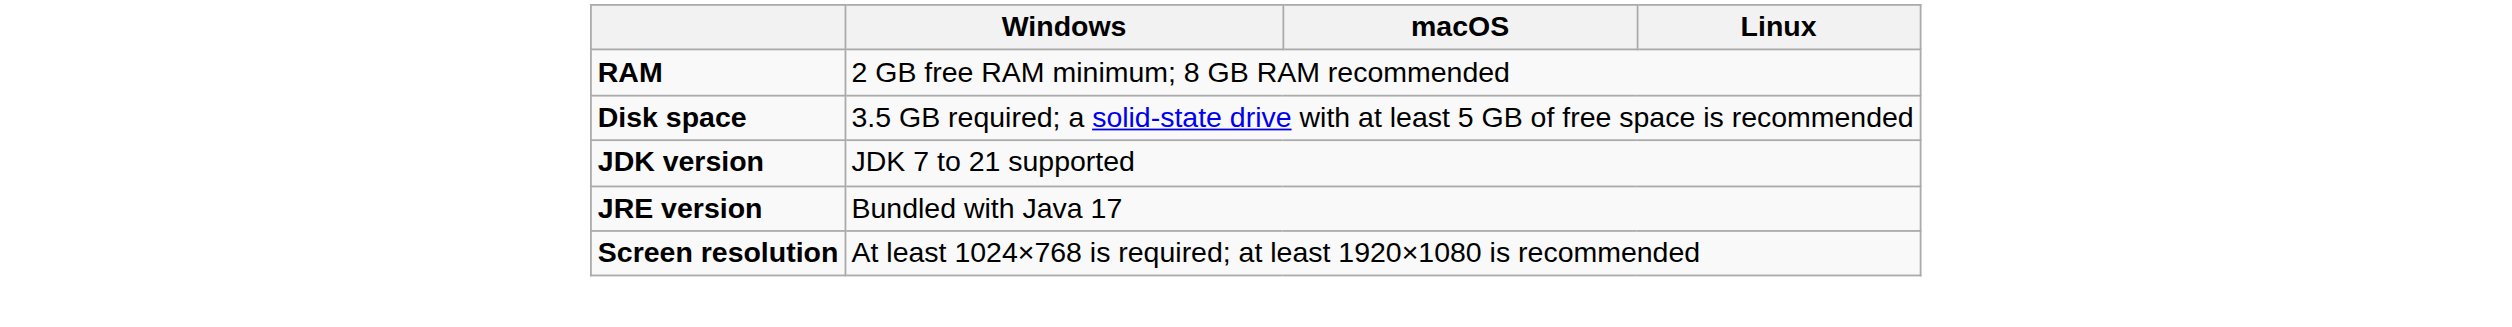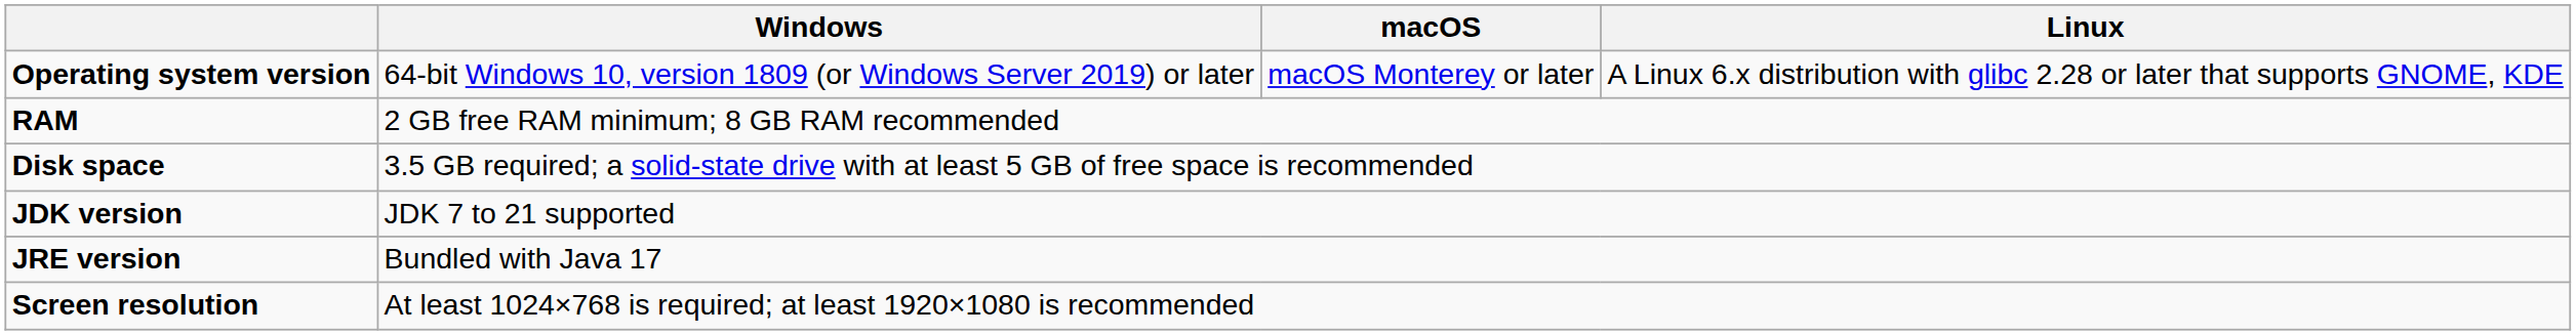+ row: Operating system version | 64-bit Windows 10, version 1809 (or Windows Server 2019) or later | macOS Monterey or later | A Linux 6.x distribution with glibc 2.28 or later that supports GNOME, KDE
